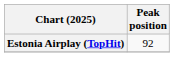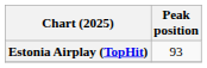Estonia Airplay (TopHit) | Peak position: 92 -> 93
